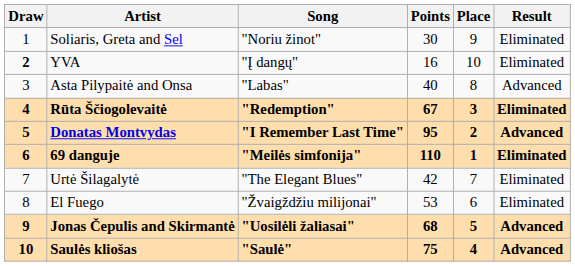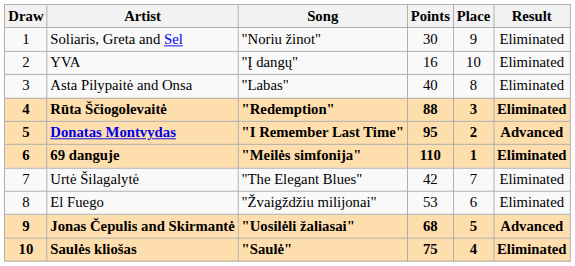YVA | Draw: bold -> normal
Asta Pilypaitė and Onsa | Result: Advanced -> Eliminated
Rūta Ščiogolevaitė | Points: 67 -> 88
Saulės kliošas | Result: Advanced -> Eliminated
